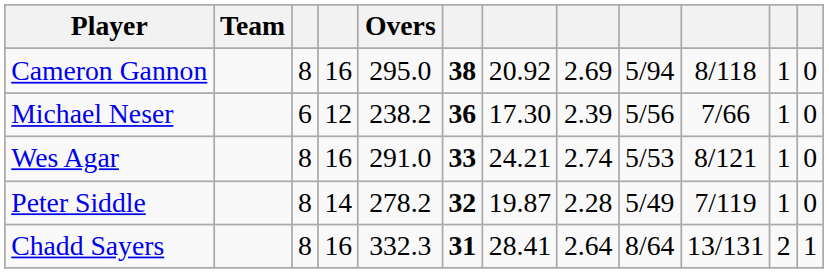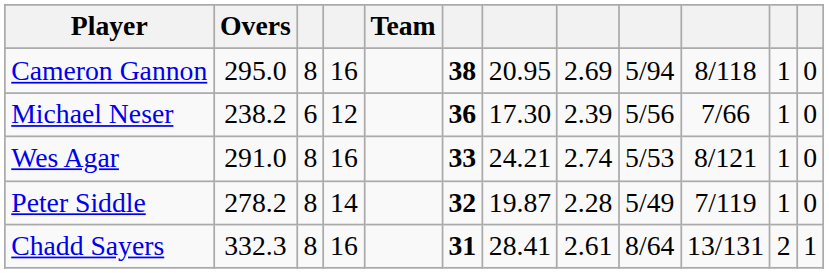columns swapped: Team <-> Overs
Cameron Gannon | column 7: 20.92 -> 20.95
Chadd Sayers | column 8: 2.64 -> 2.61
